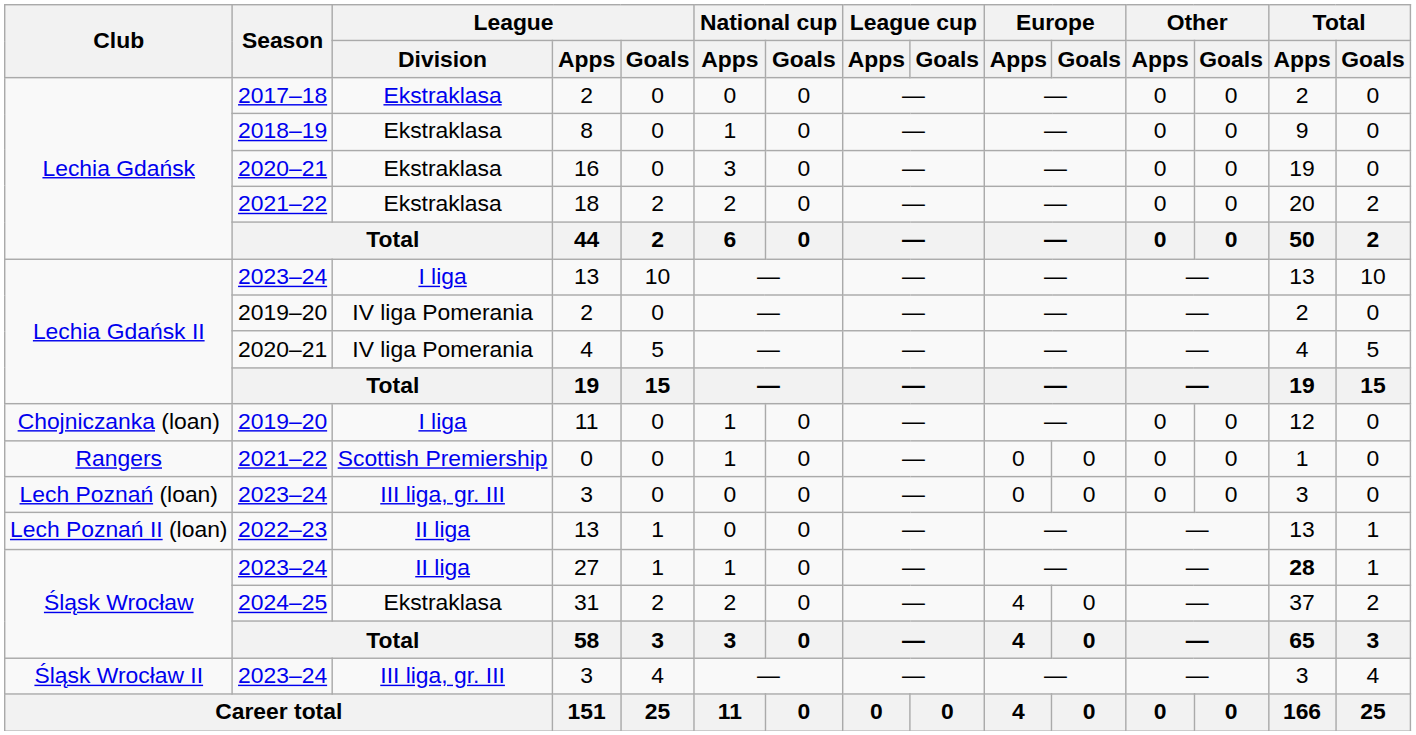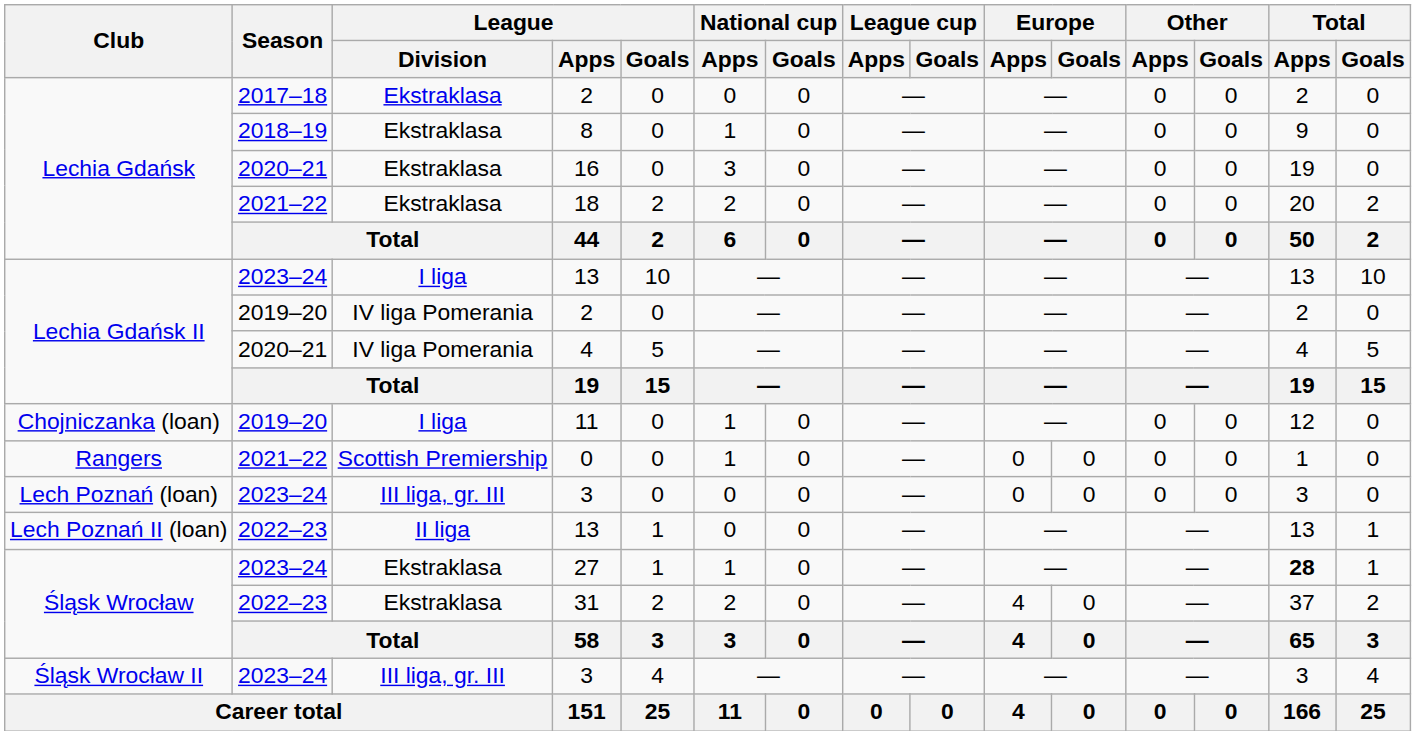27 | League / Division: II liga -> Ekstraklasa
31 | Season: 2024–25 -> 2022–23
